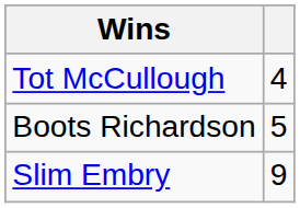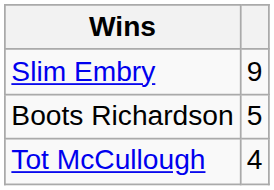rows swapped: Slim Embry <-> Tot McCullough
